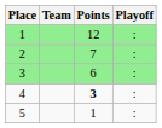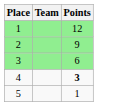- column: Playoff | : | : | : | : | :
2 | Points: 7 -> 9
